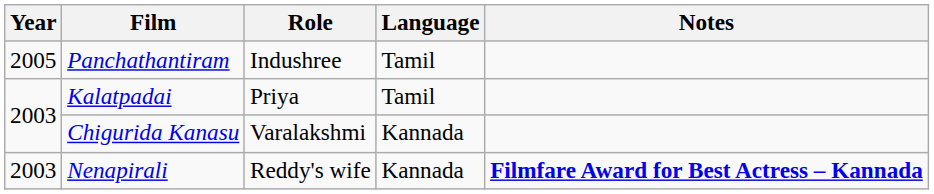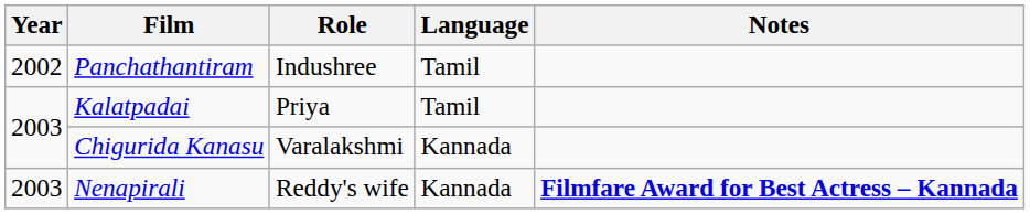Panchathantiram | Year: 2005 -> 2002
